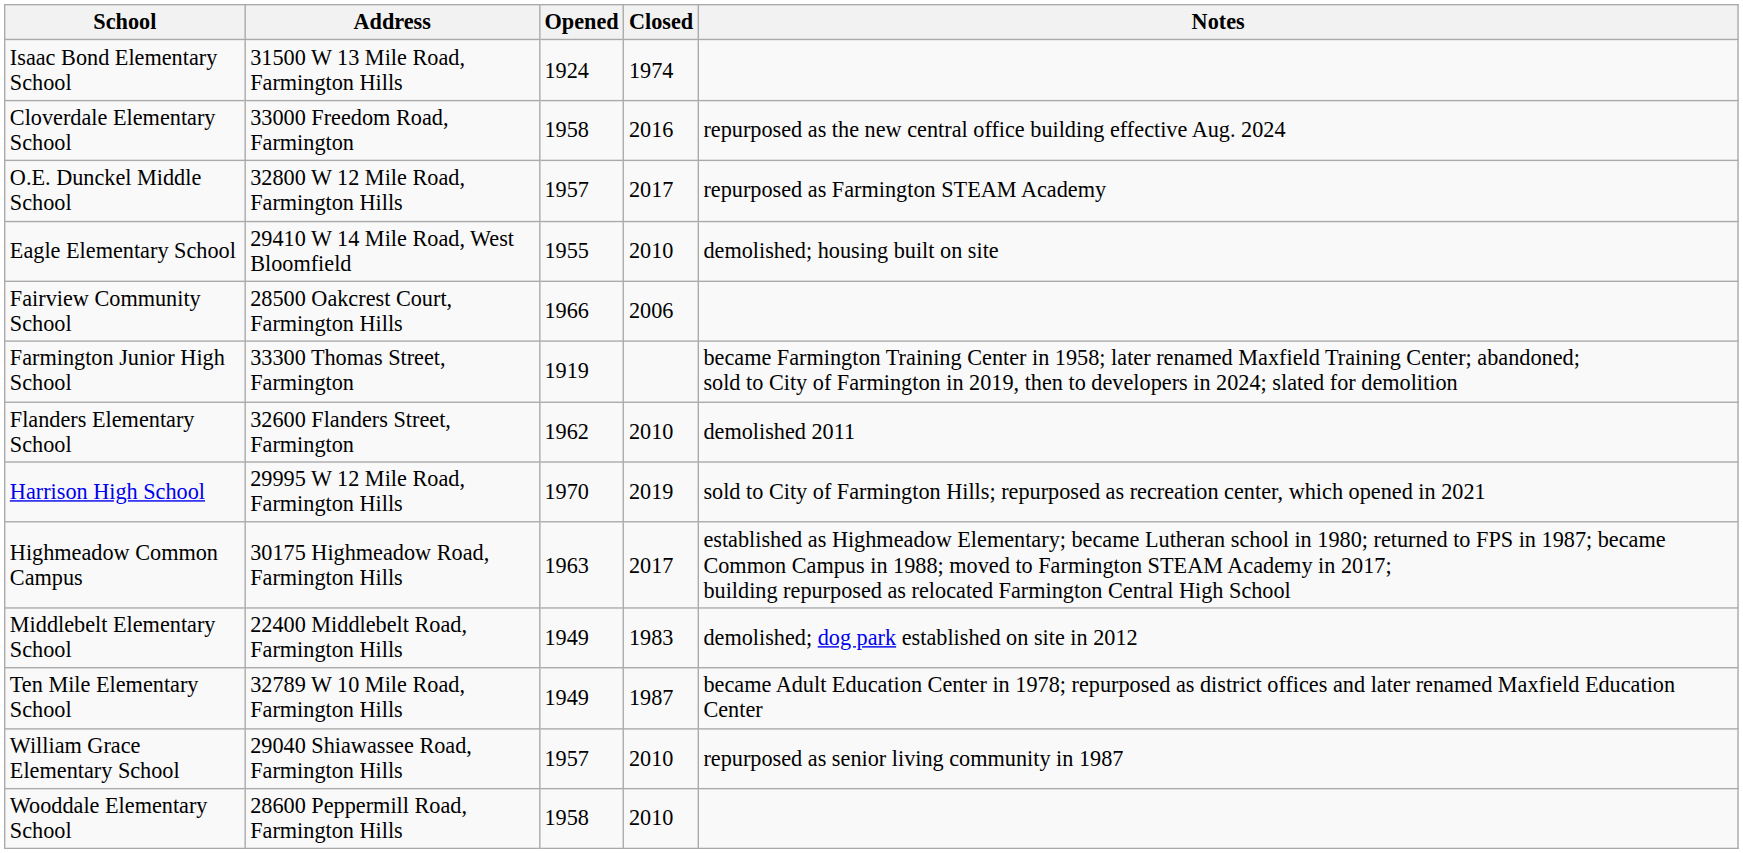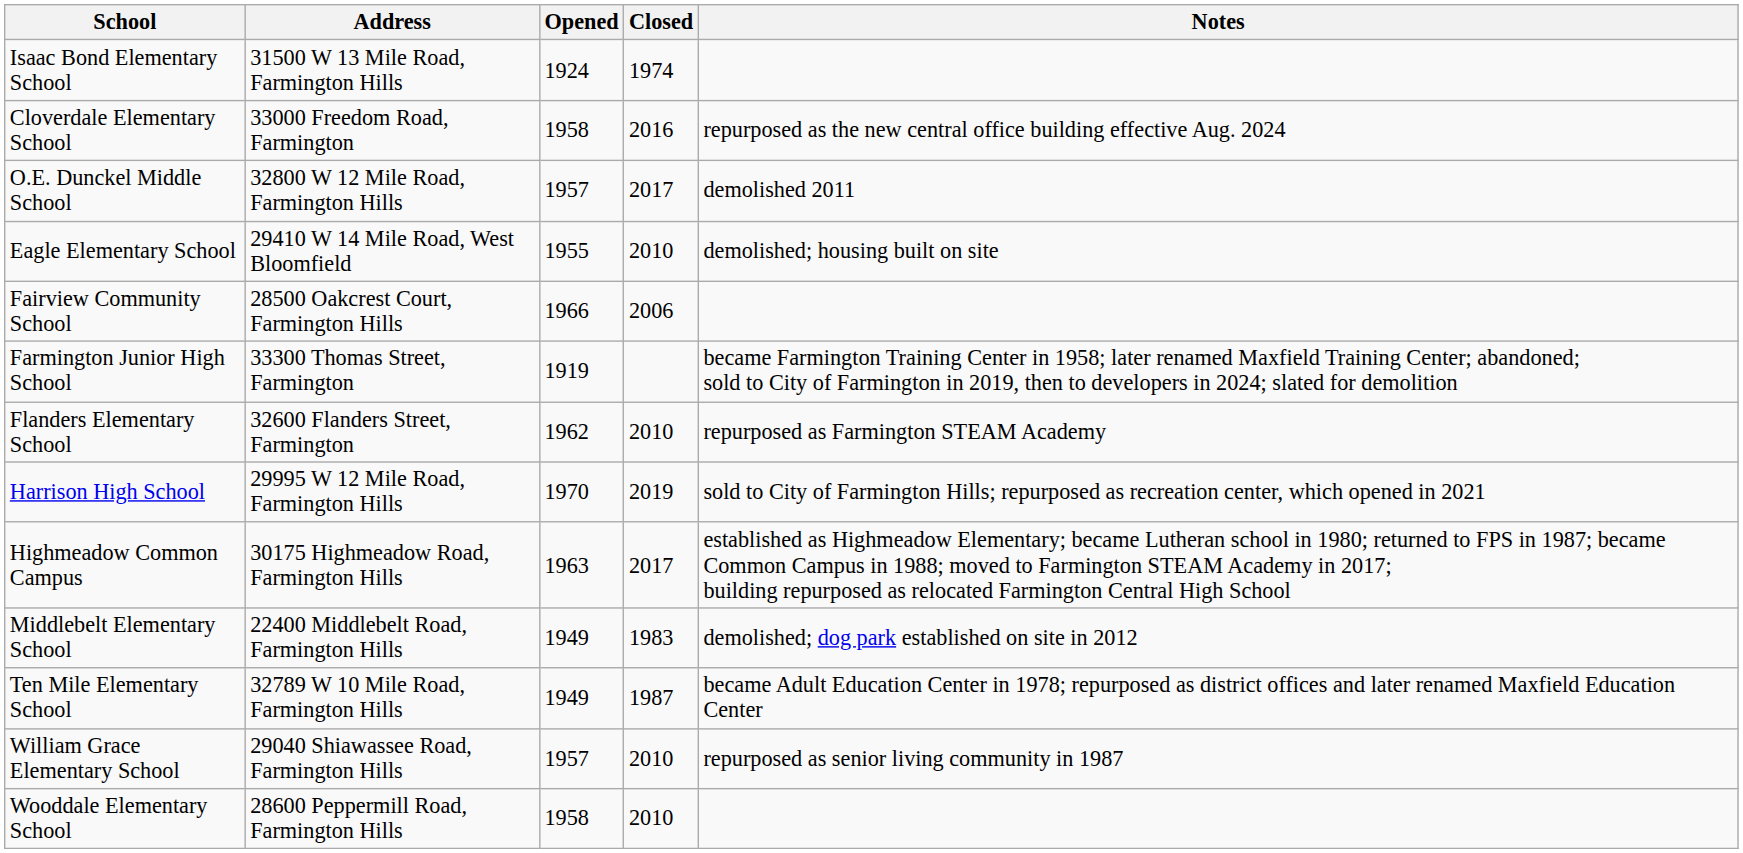O.E. Dunckel Middle School | Notes: repurposed as Farmington STEAM Academy -> demolished 2011
Flanders Elementary School | Notes: demolished 2011 -> repurposed as Farmington STEAM Academy
